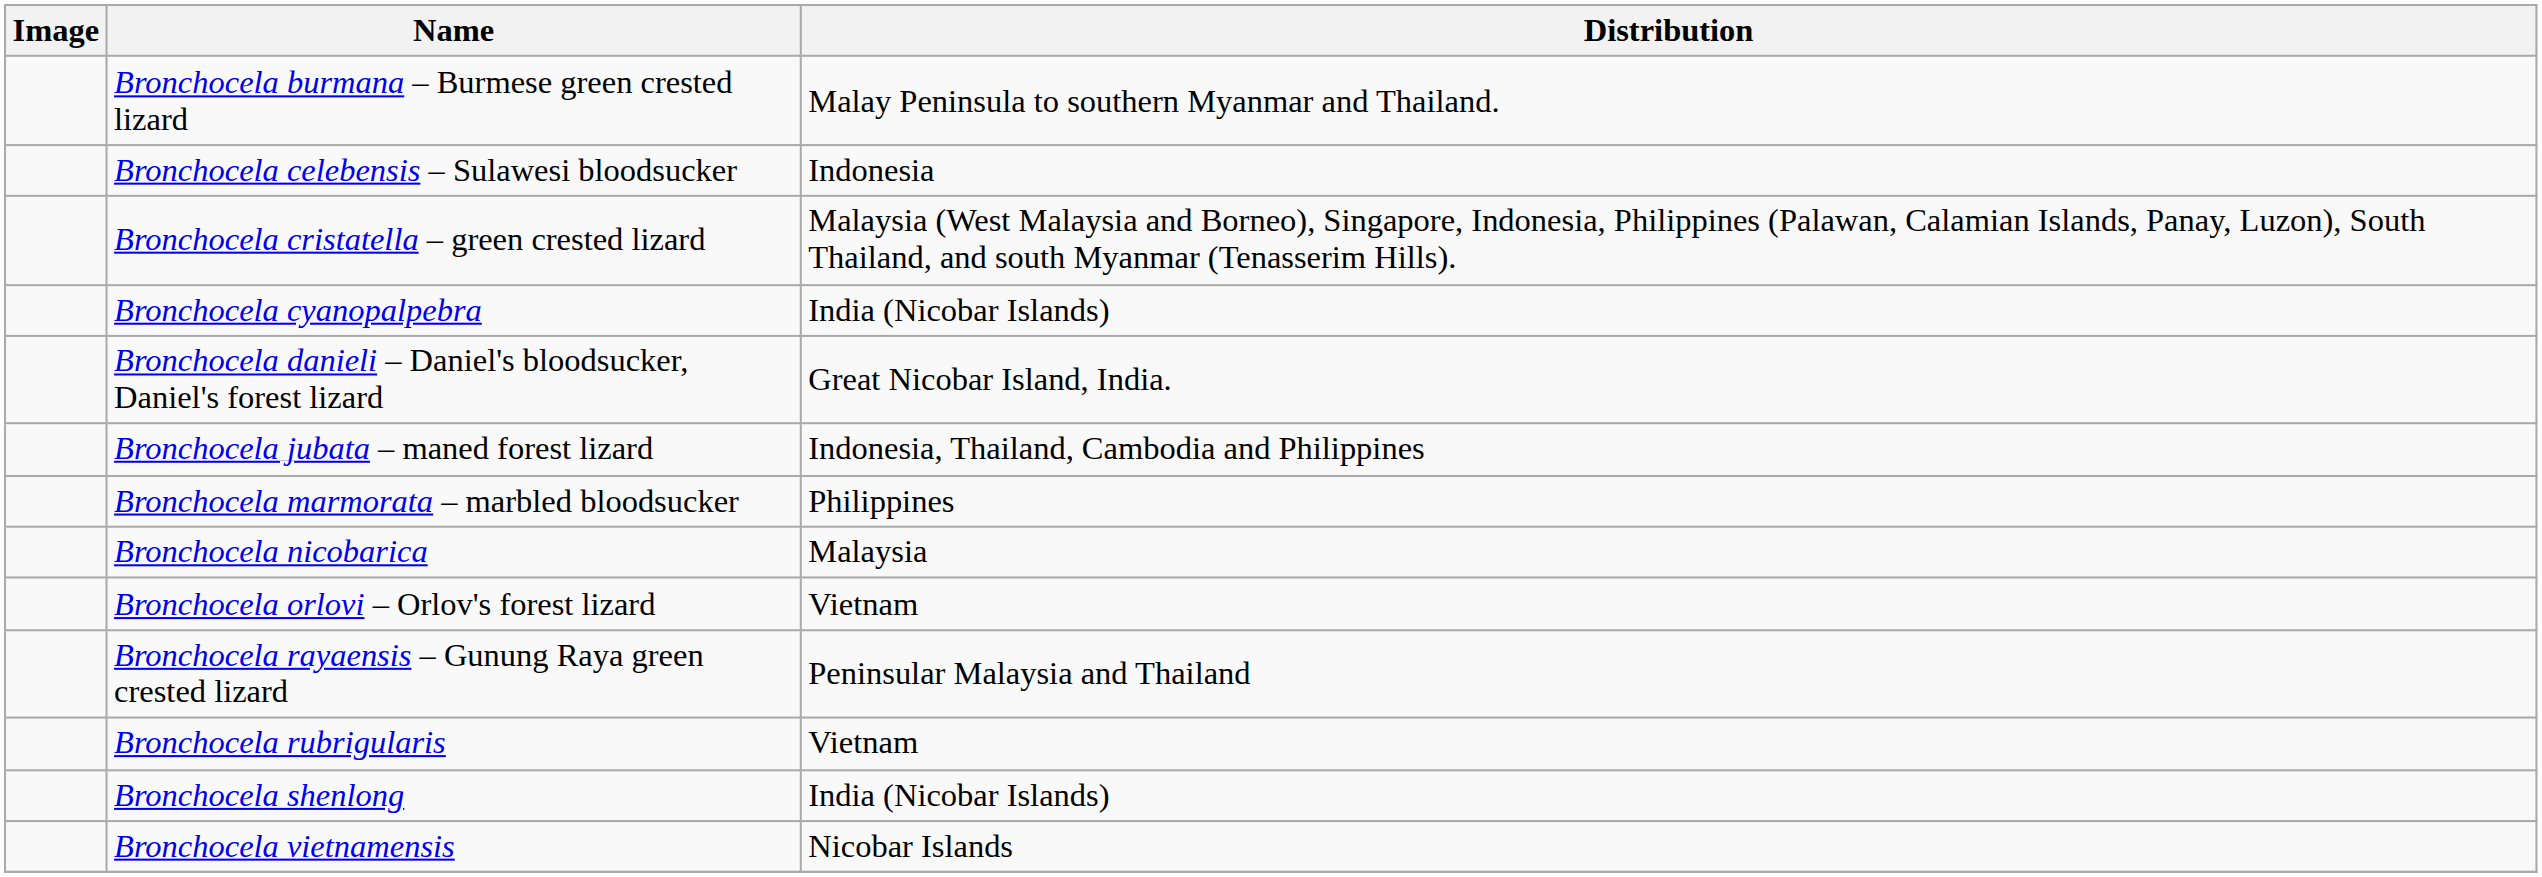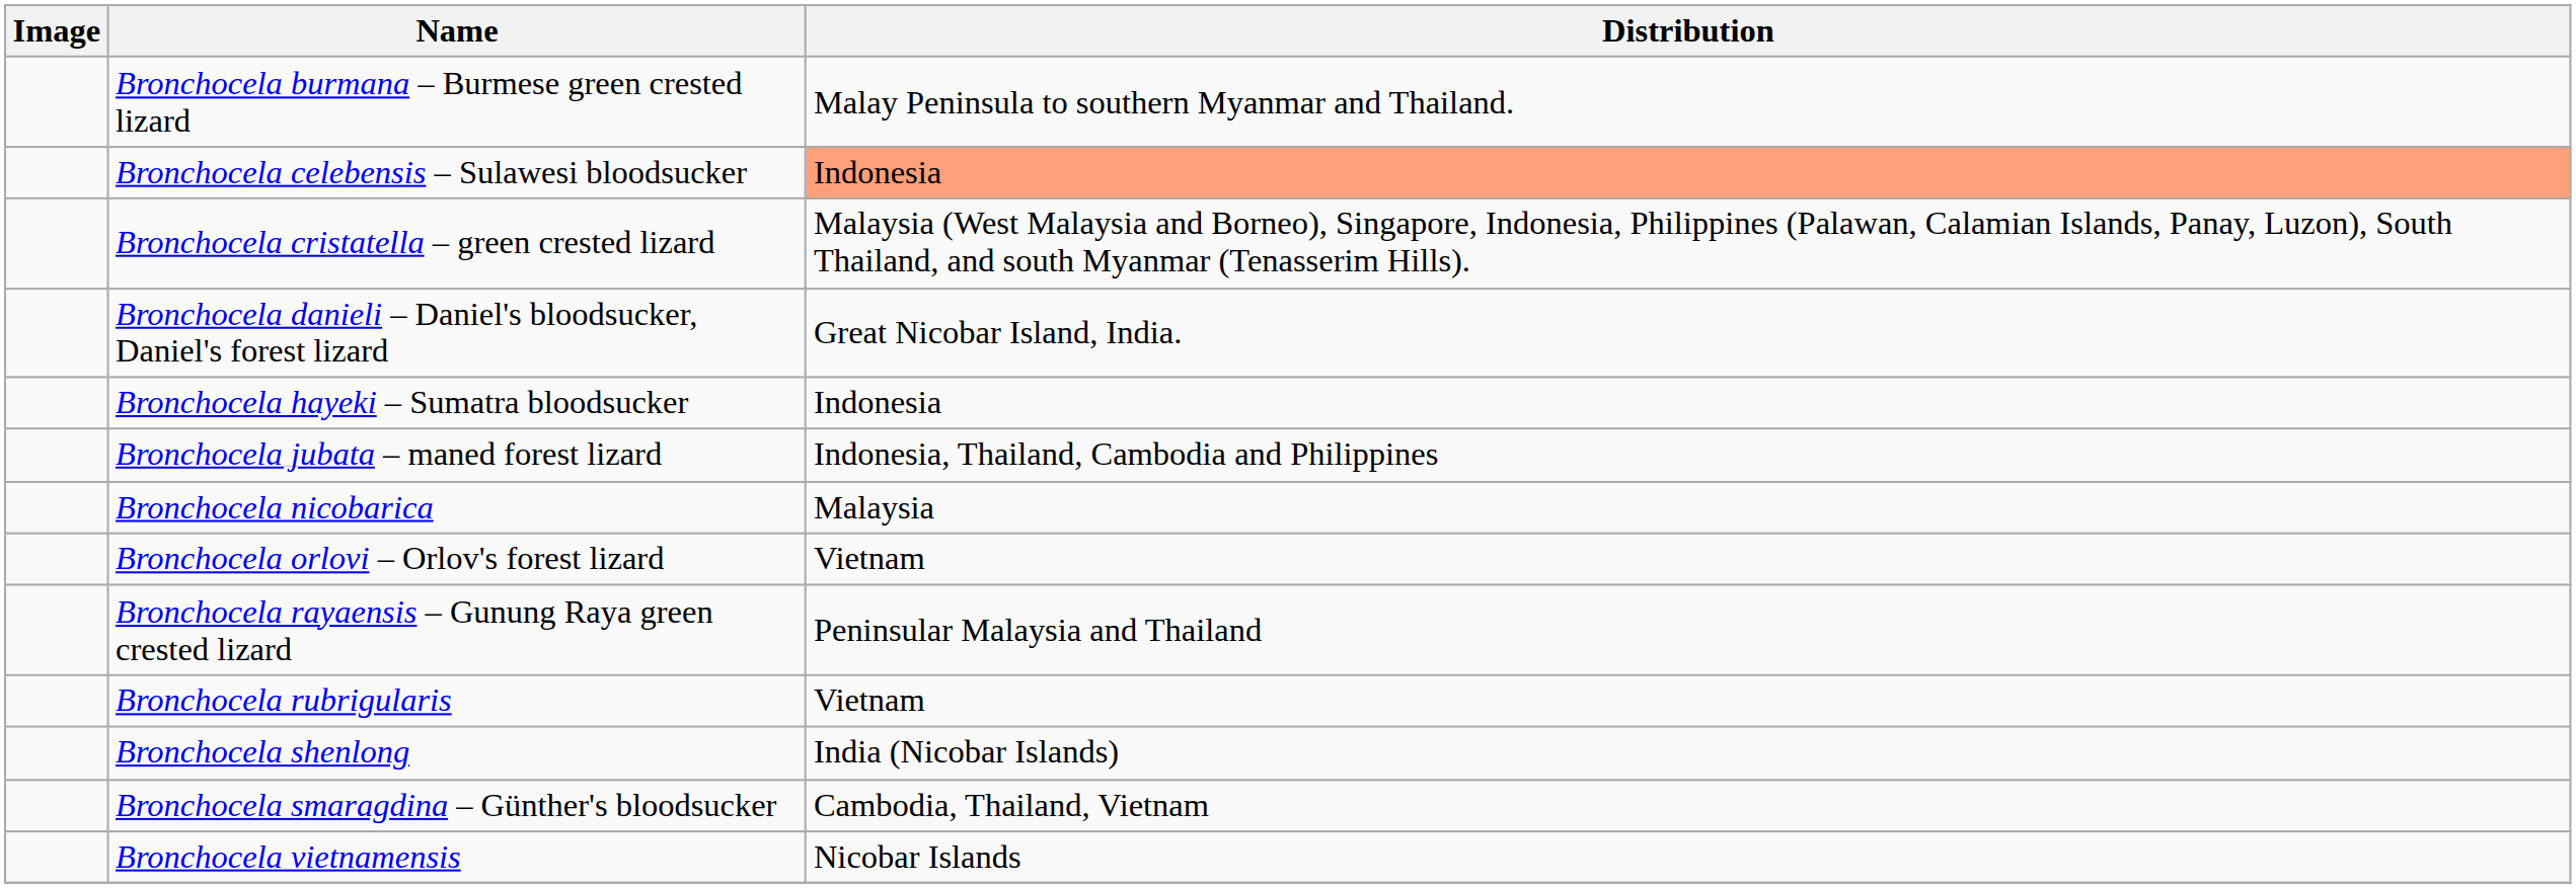Bronchocela celebensis – Sulawesi bloodsucker | Distribution: no background -> lightsalmon background
- row: Bronchocela cyanopalpebra | India (Nicobar Islands)
+ row: Bronchocela hayeki – Sumatra bloodsucker | Indonesia
- row: Bronchocela marmorata – marbled bloodsucker | Philippines
+ row: Bronchocela smaragdina – Günther's bloodsucker | Cambodia, Thailand, Vietnam
